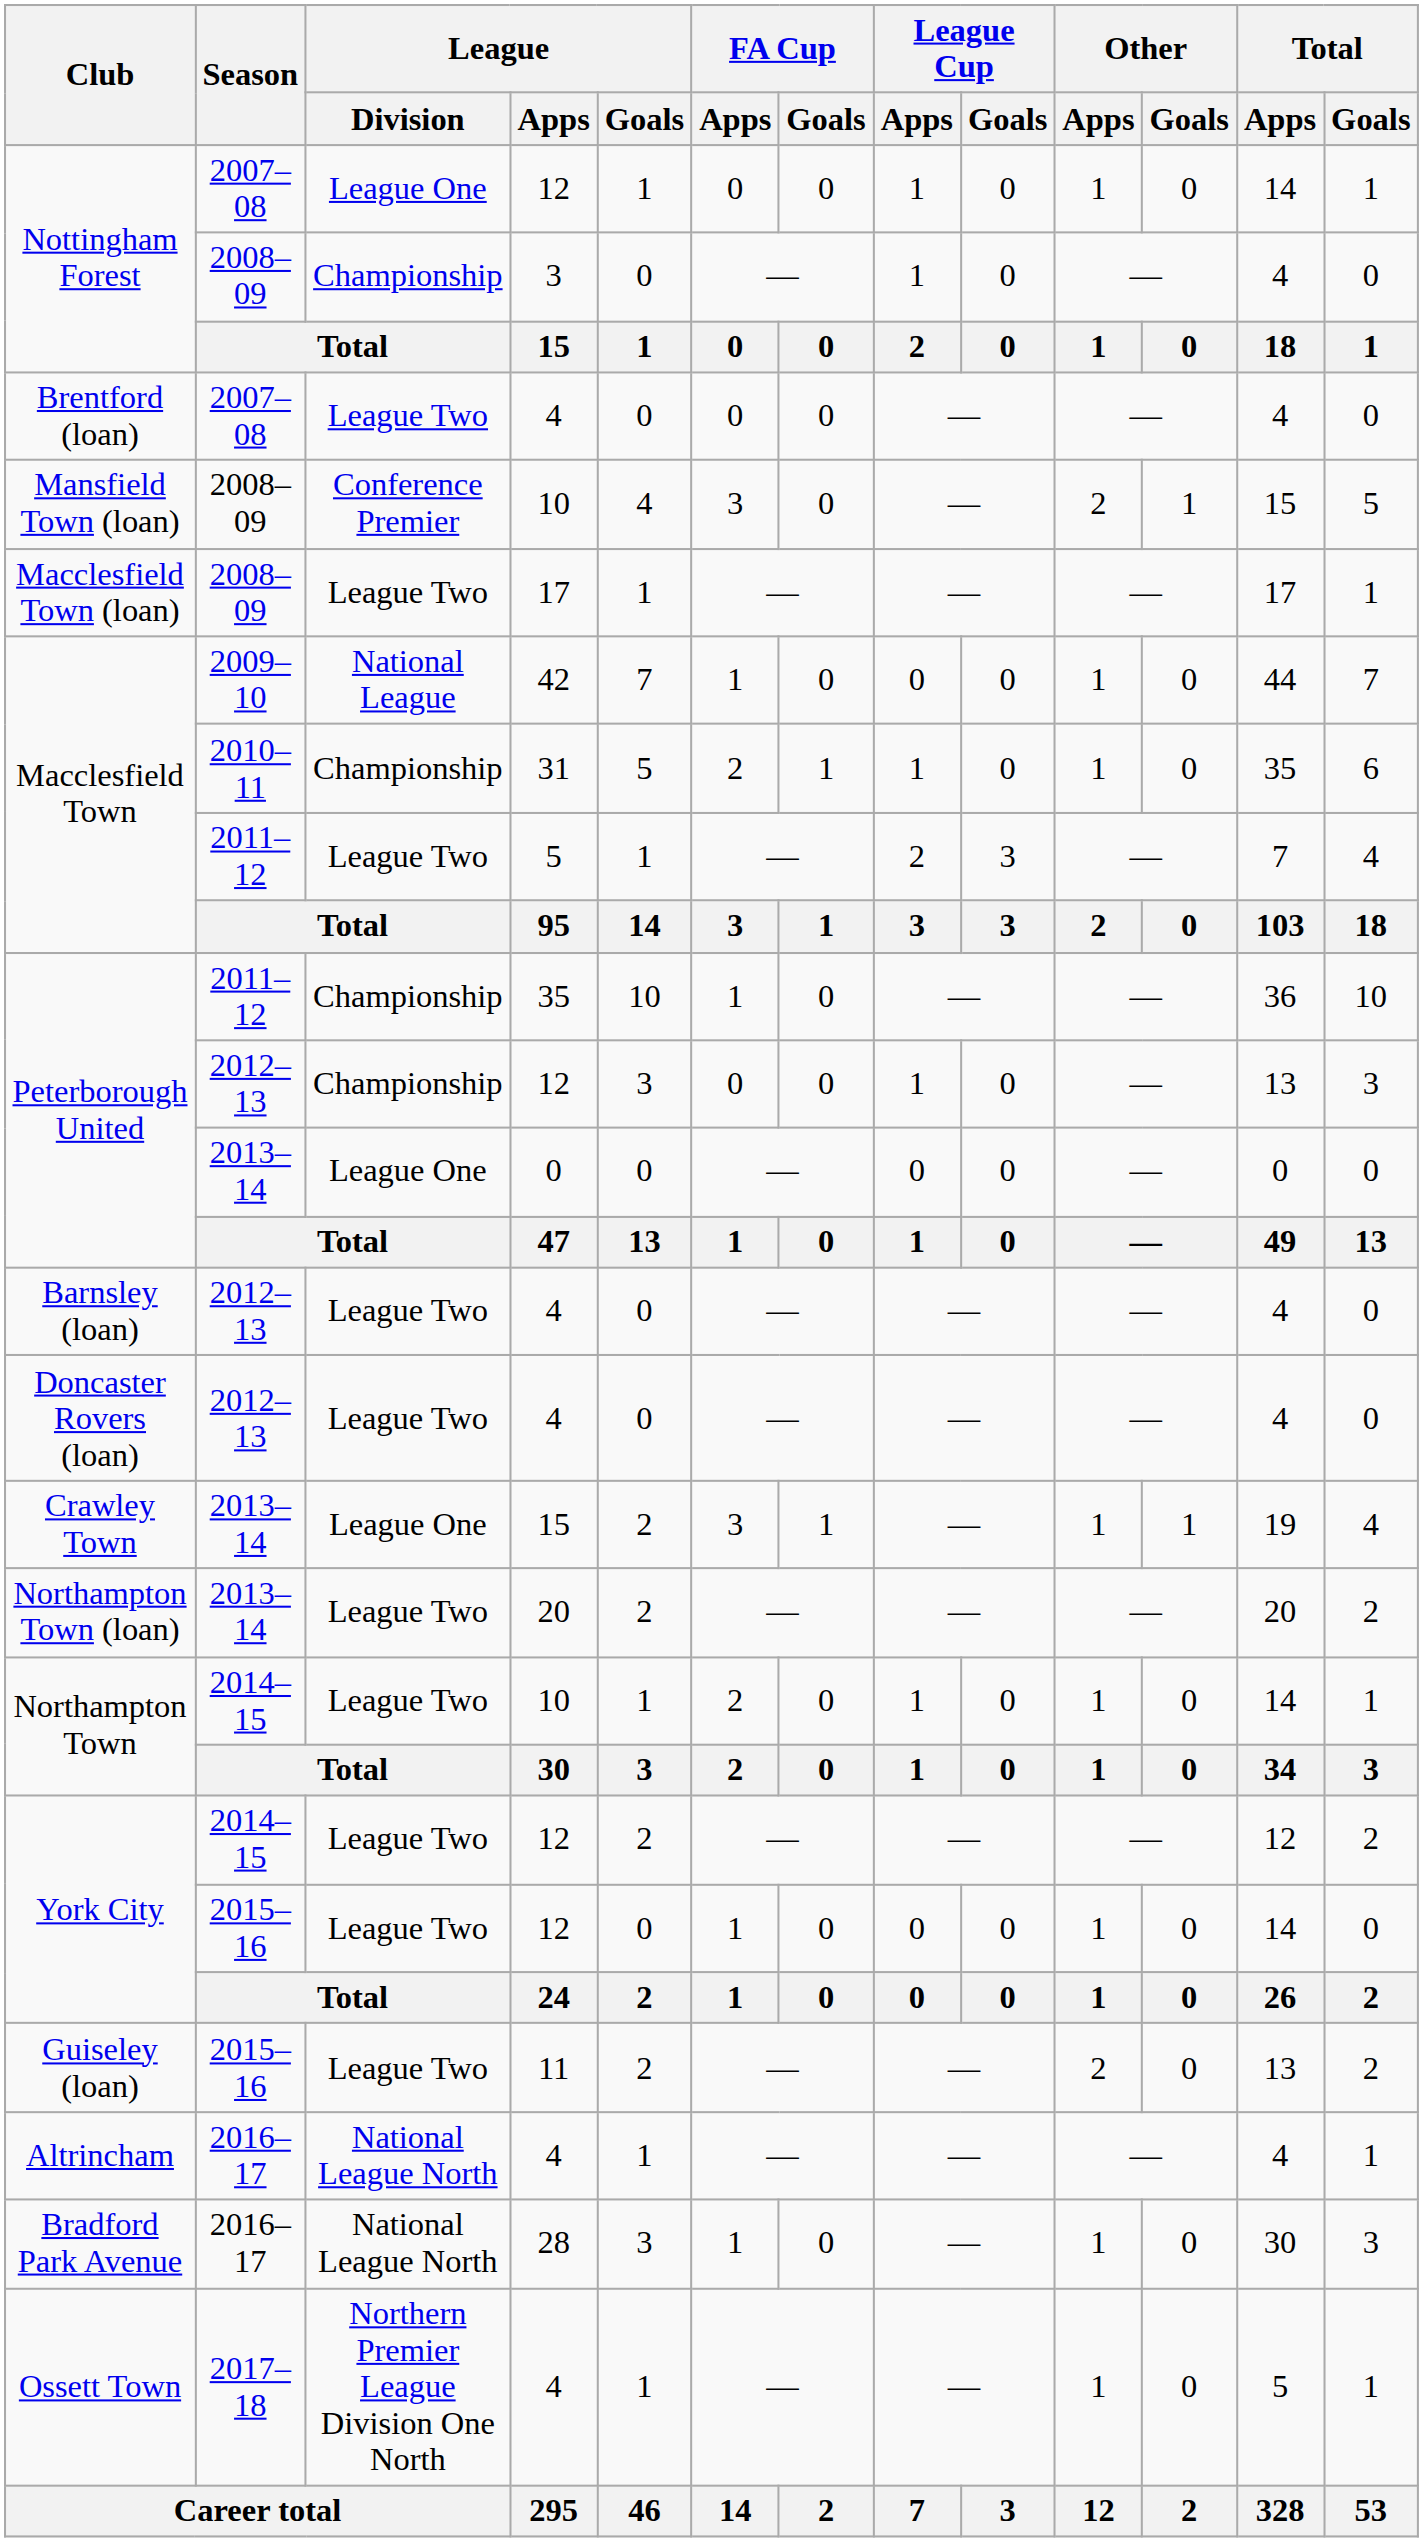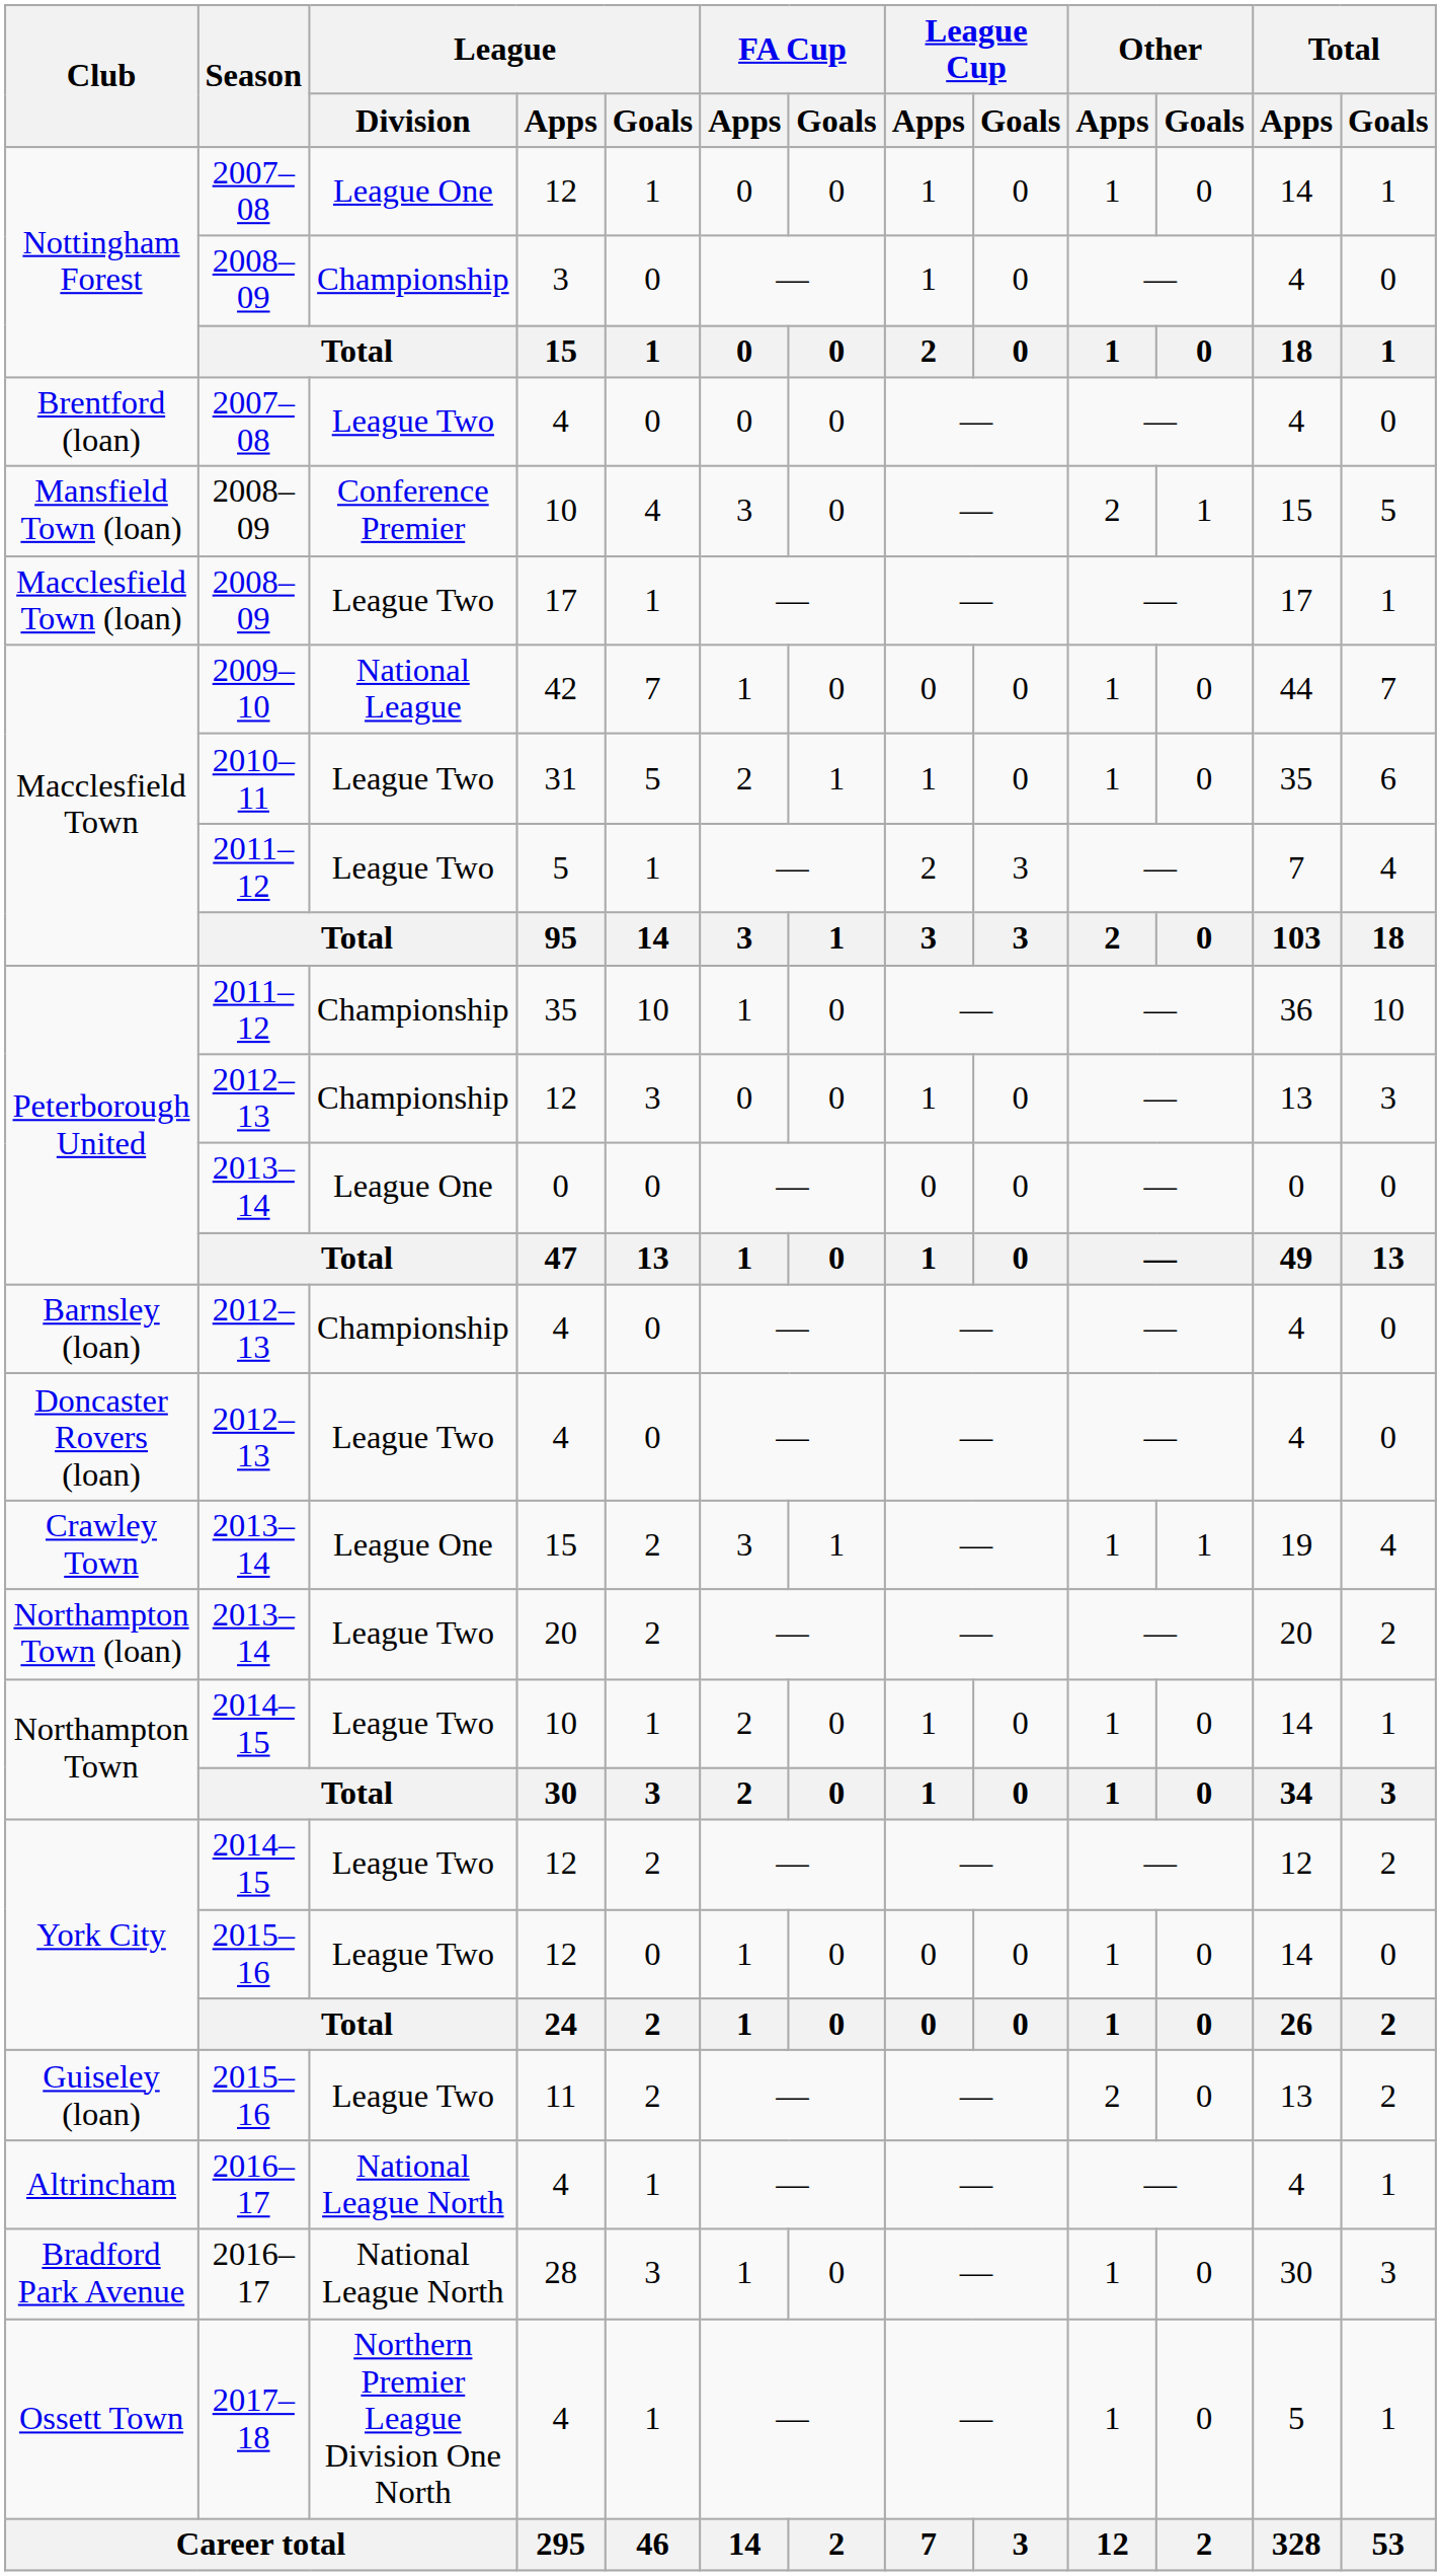Macclesfield Town / 2010–11 | League / Division: Championship -> League Two
Barnsley (loan) | League / Division: League Two -> Championship
